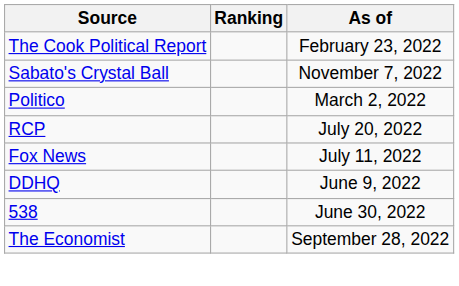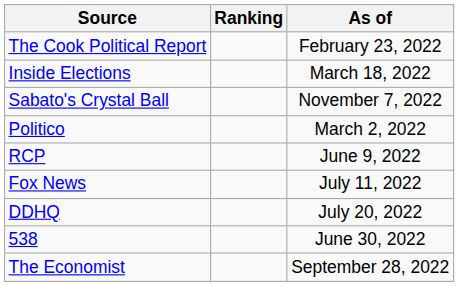+ row: Inside Elections | March 18, 2022
RCP | As of: July 20, 2022 -> June 9, 2022
DDHQ | As of: June 9, 2022 -> July 20, 2022
